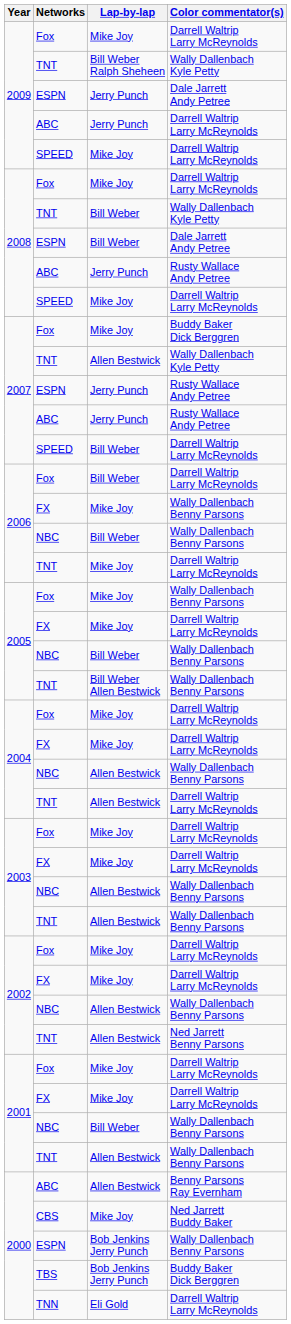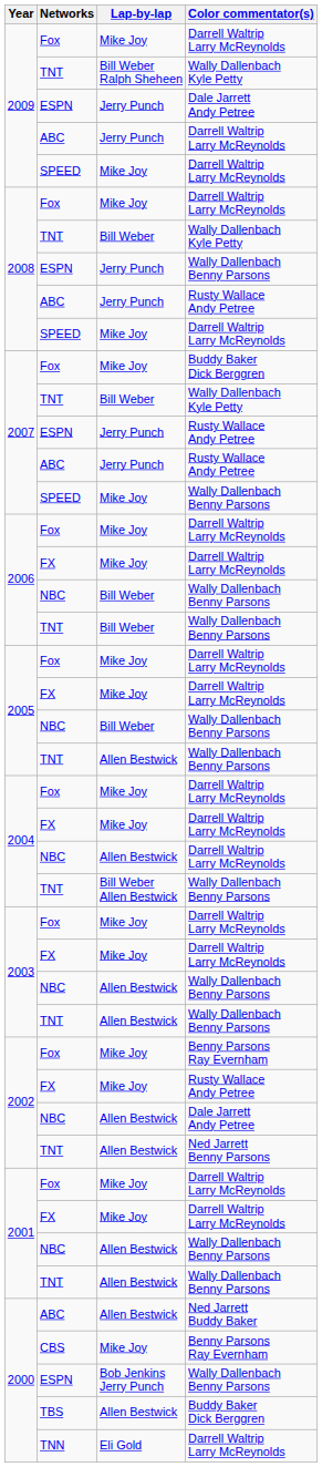2008 / ESPN | Lap-by-lap: Bill Weber -> Jerry Punch
2008 / ESPN | Color commentator(s): Dale Jarrett Andy Petree -> Wally Dallenbach Benny Parsons
2007 / TNT | Lap-by-lap: Allen Bestwick -> Bill Weber
2007 / SPEED | Lap-by-lap: Bill Weber -> Mike Joy
2007 / SPEED | Color commentator(s): Darrell Waltrip Larry McReynolds -> Wally Dallenbach Benny Parsons
2006 / Fox | Lap-by-lap: Bill Weber -> Mike Joy
2006 / FX | Color commentator(s): Wally Dallenbach Benny Parsons -> Darrell Waltrip Larry McReynolds
2006 / TNT | Lap-by-lap: Mike Joy -> Bill Weber
2006 / TNT | Color commentator(s): Darrell Waltrip Larry McReynolds -> Wally Dallenbach Benny Parsons
2005 / Fox | Color commentator(s): Wally Dallenbach Benny Parsons -> Darrell Waltrip Larry McReynolds
2005 / TNT | Lap-by-lap: Bill Weber Allen Bestwick -> Allen Bestwick
2004 / NBC | Color commentator(s): Wally Dallenbach Benny Parsons -> Darrell Waltrip Larry McReynolds
2004 / TNT | Lap-by-lap: Allen Bestwick -> Bill Weber Allen Bestwick
2004 / TNT | Color commentator(s): Darrell Waltrip Larry McReynolds -> Wally Dallenbach Benny Parsons
2002 / Fox | Color commentator(s): Darrell Waltrip Larry McReynolds -> Benny Parsons Ray Evernham
2002 / FX | Color commentator(s): Darrell Waltrip Larry McReynolds -> Rusty Wallace Andy Petree
2002 / NBC | Color commentator(s): Wally Dallenbach Benny Parsons -> Dale Jarrett Andy Petree
2001 / NBC | Lap-by-lap: Bill Weber -> Allen Bestwick
2000 / ABC | Color commentator(s): Benny Parsons Ray Evernham -> Ned Jarrett Buddy Baker
2000 / CBS | Color commentator(s): Ned Jarrett Buddy Baker -> Benny Parsons Ray Evernham
2000 / TBS | Lap-by-lap: Bob Jenkins Jerry Punch -> Allen Bestwick
